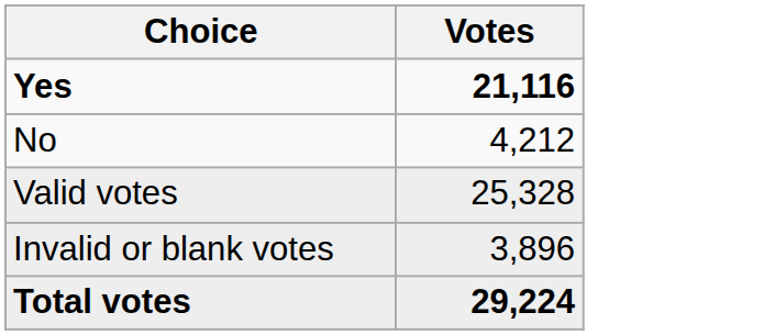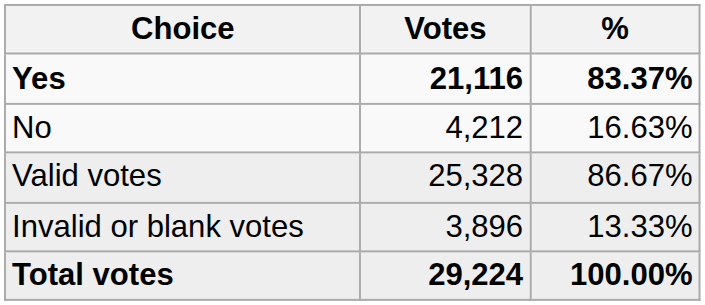+ column: % | 83.37% | 16.63% | 86.67% | 13.33% | 100.00%
